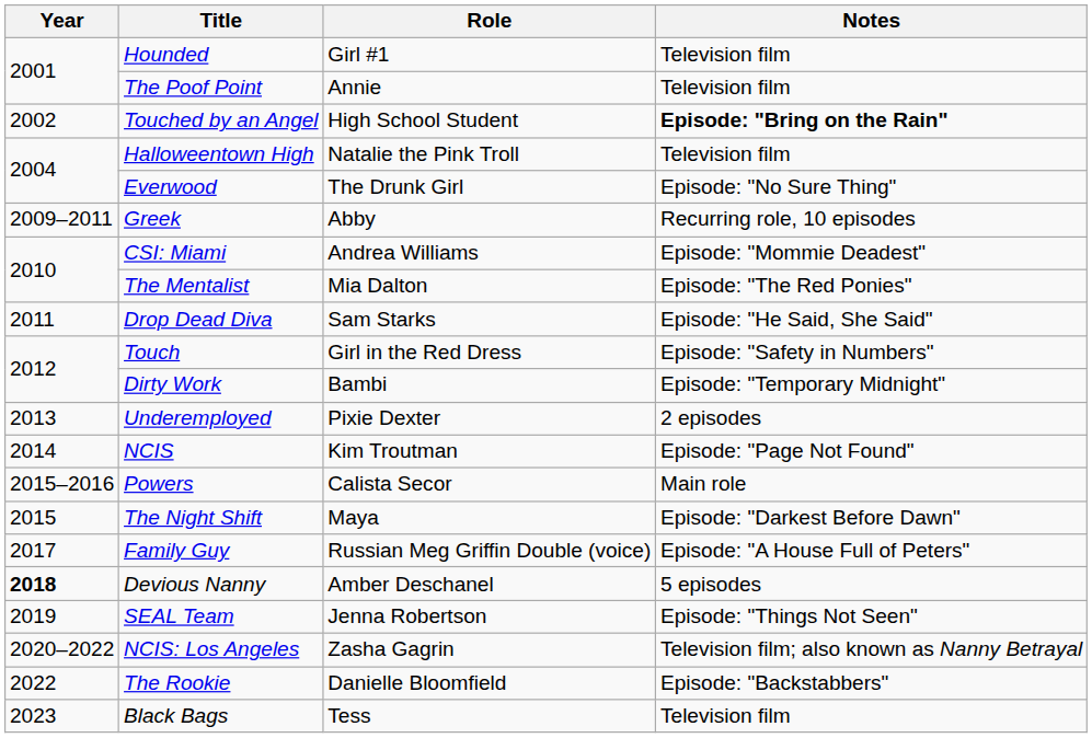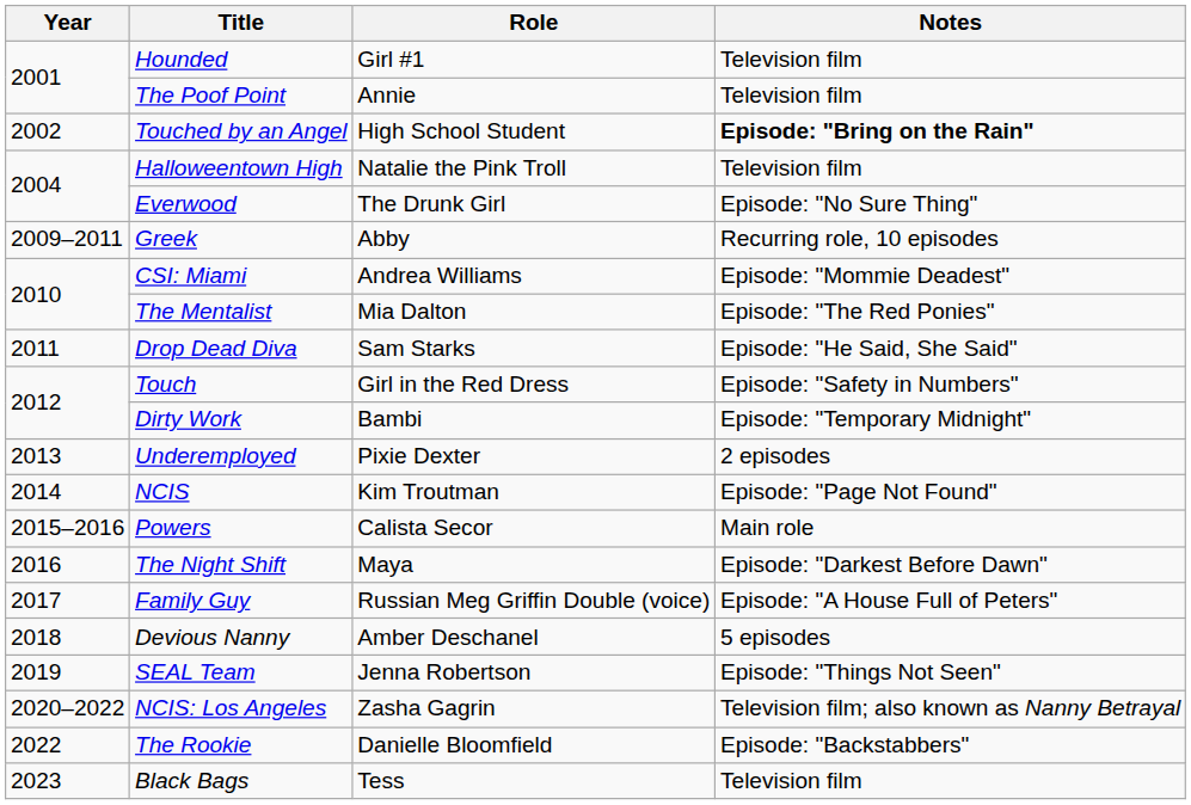The Night Shift | Year: 2015 -> 2016
Devious Nanny | Year: bold -> normal
